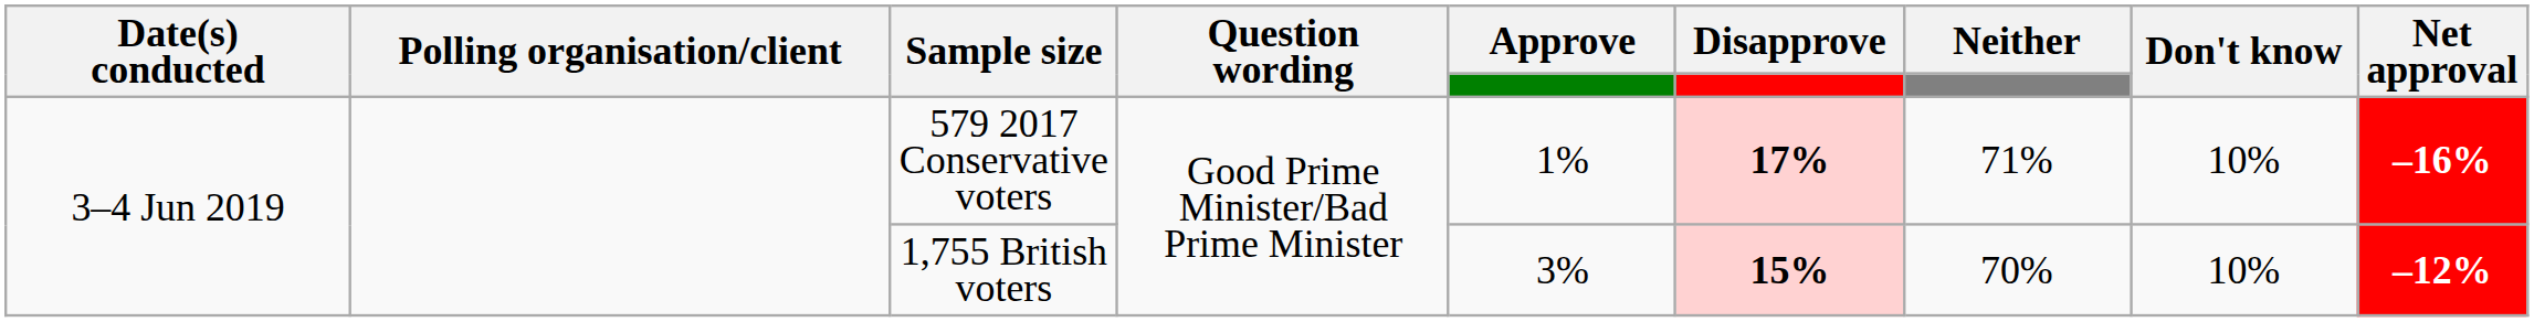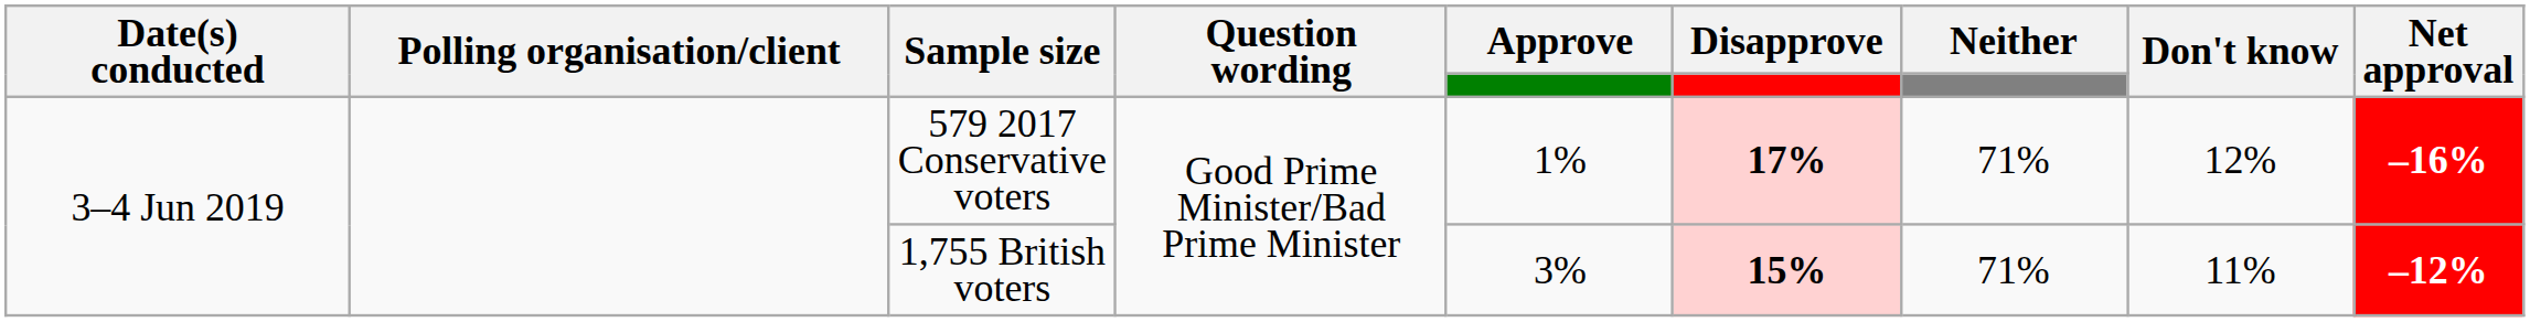579 2017 Conservative voters | Don't know: 10% -> 12%
1,755 British voters | Neither: 70% -> 71%
1,755 British voters | Don't know: 10% -> 11%
